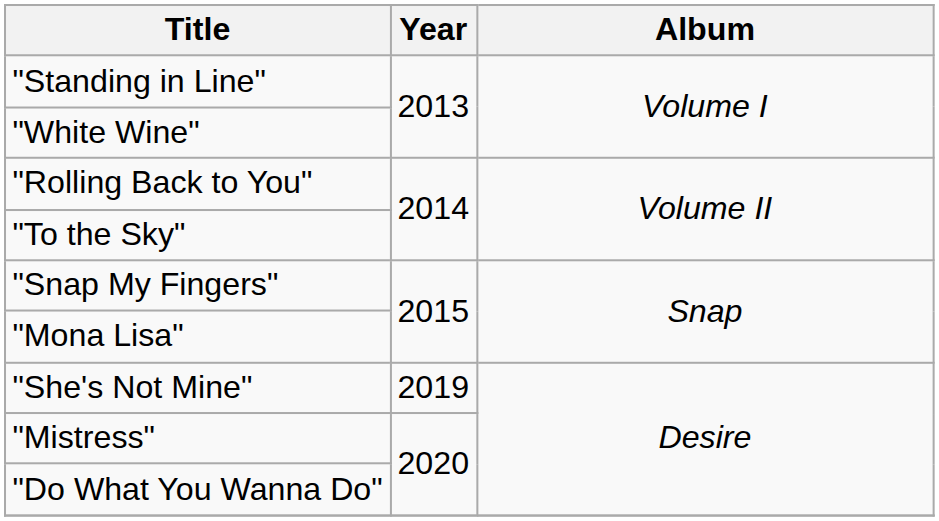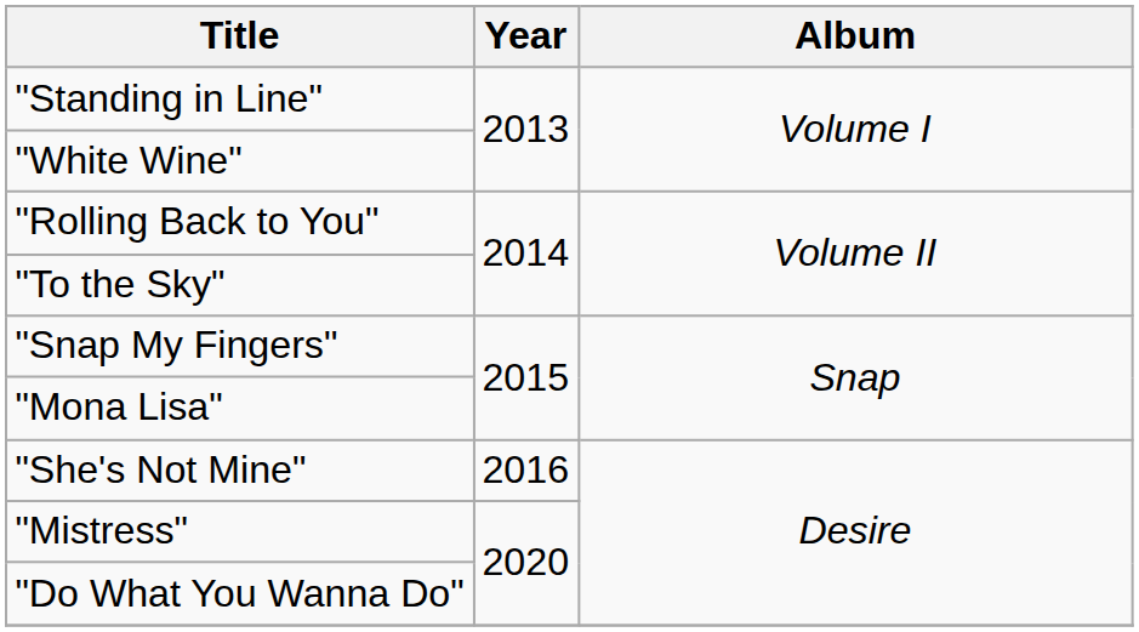"She's Not Mine" | Year: 2019 -> 2016
